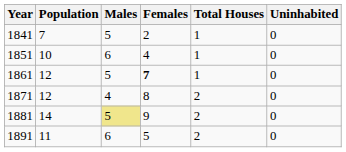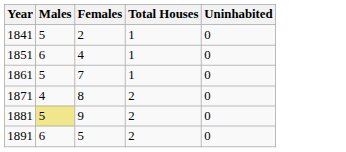- column: Population | 7 | 10 | 12 | 12 | 14 | 11
1861 | Females: bold -> normal
